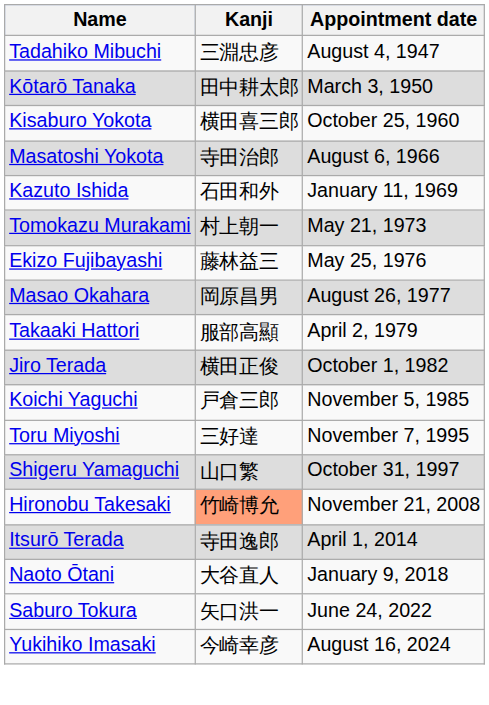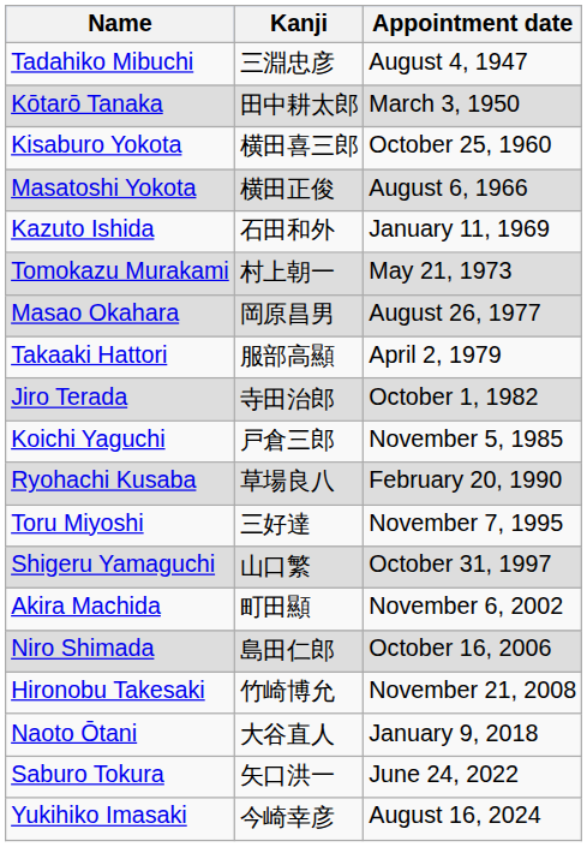Masatoshi Yokota | Kanji: 寺田治郎 -> 横田正俊
- row: Ekizo Fujibayashi | 藤林益三 | May 25, 1976
Jiro Terada | Kanji: 横田正俊 -> 寺田治郎
+ row: Ryohachi Kusaba | 草場良八 | February 20, 1990
+ row: Akira Machida | 町田顯 | November 6, 2002
+ row: Niro Shimada | 島田仁郎 | October 16, 2006
Hironobu Takesaki | Kanji: lightsalmon background -> no background
- row: Itsurō Terada | 寺田逸郎 | April 1, 2014
